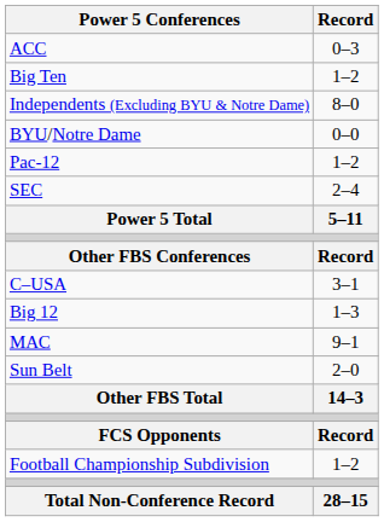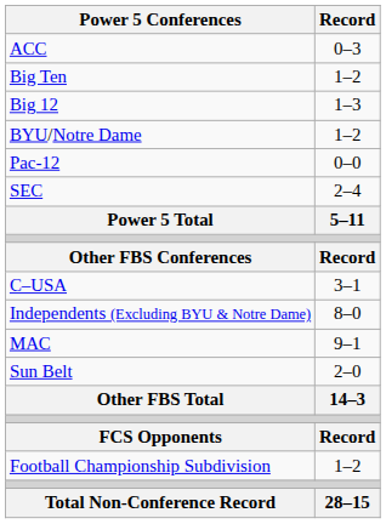rows swapped: Big 12 <-> Independents (Excluding BYU & Notre Dame)
BYU/Notre Dame | Record: 0–0 -> 1–2
Pac-12 | Record: 1–2 -> 0–0
